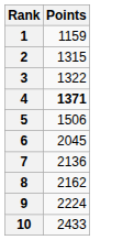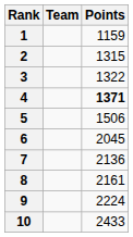+ column: Team
8 | Points: 2162 -> 2161
